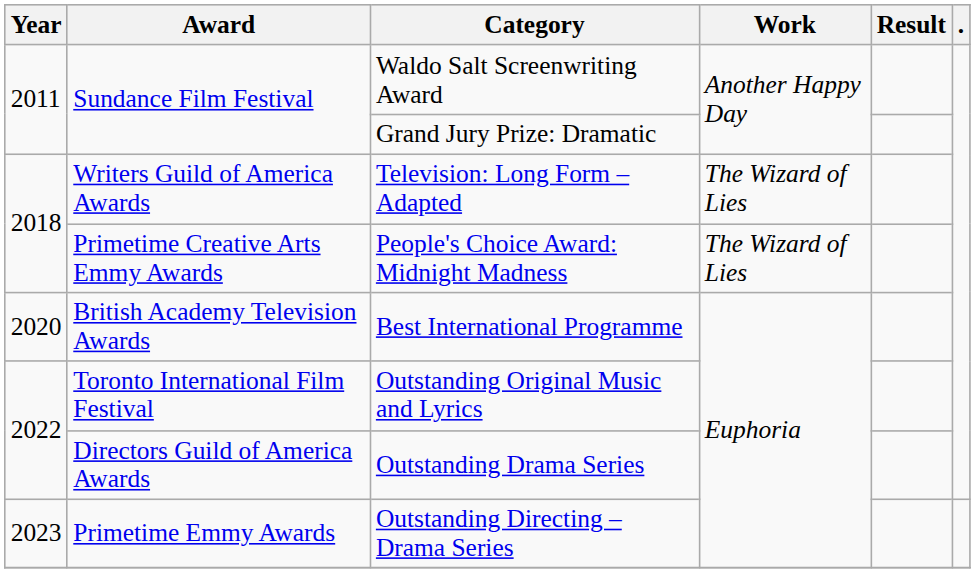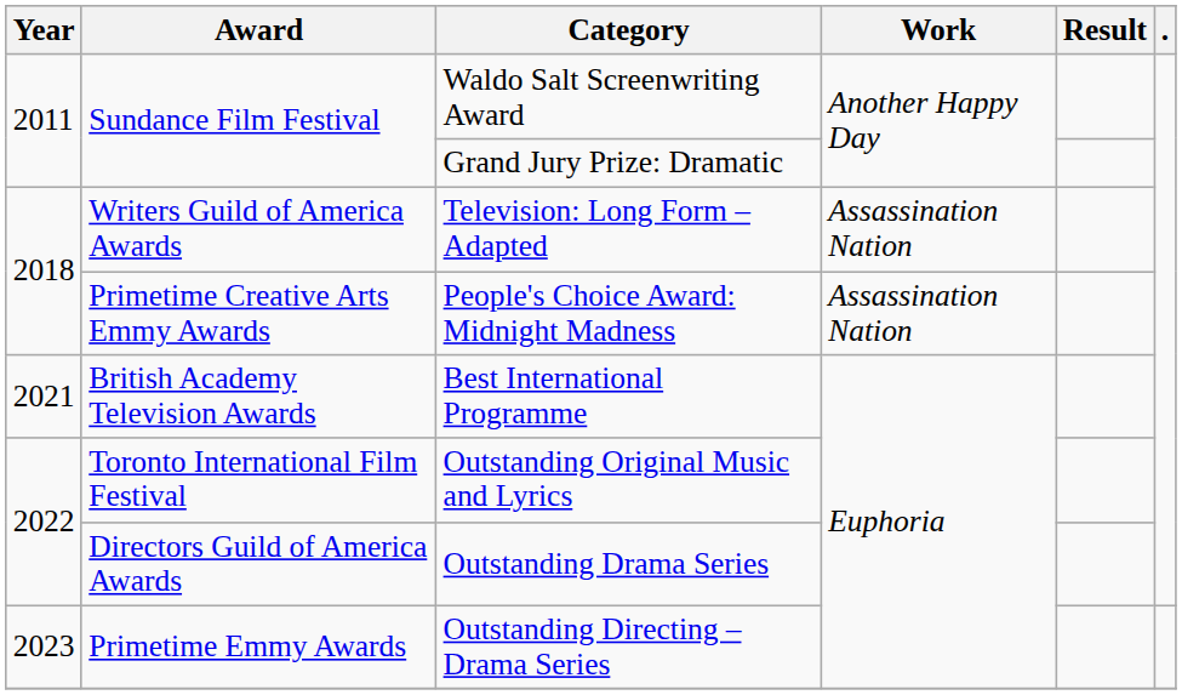Television: Long Form – Adapted | Work: The Wizard of Lies -> Assassination Nation
People's Choice Award: Midnight Madness | Work: The Wizard of Lies -> Assassination Nation
Best International Programme | Year: 2020 -> 2021
